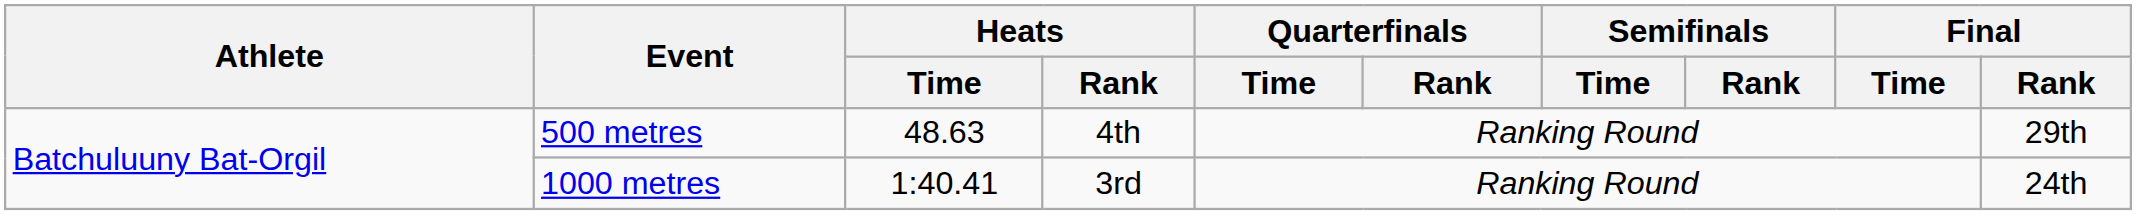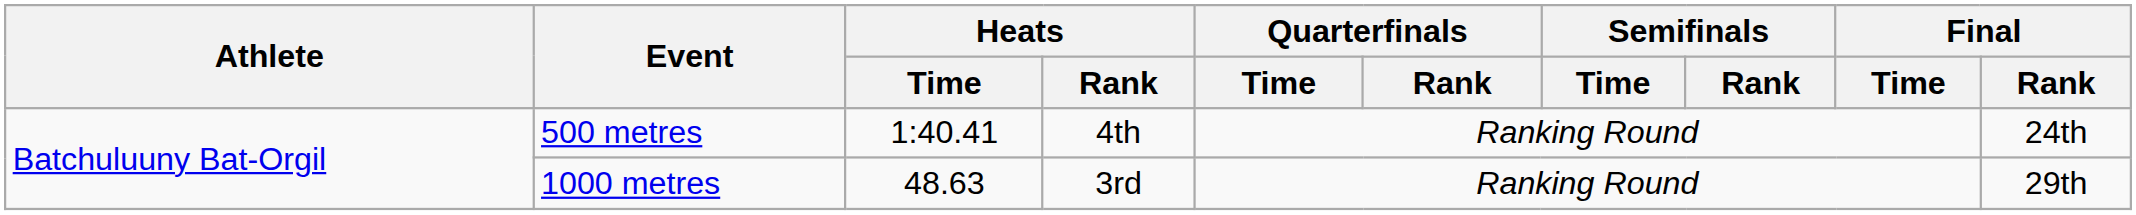500 metres | Heats / Time: 48.63 -> 1:40.41
500 metres | Final / Rank: 29th -> 24th
1000 metres | Heats / Time: 1:40.41 -> 48.63
1000 metres | Final / Rank: 24th -> 29th
